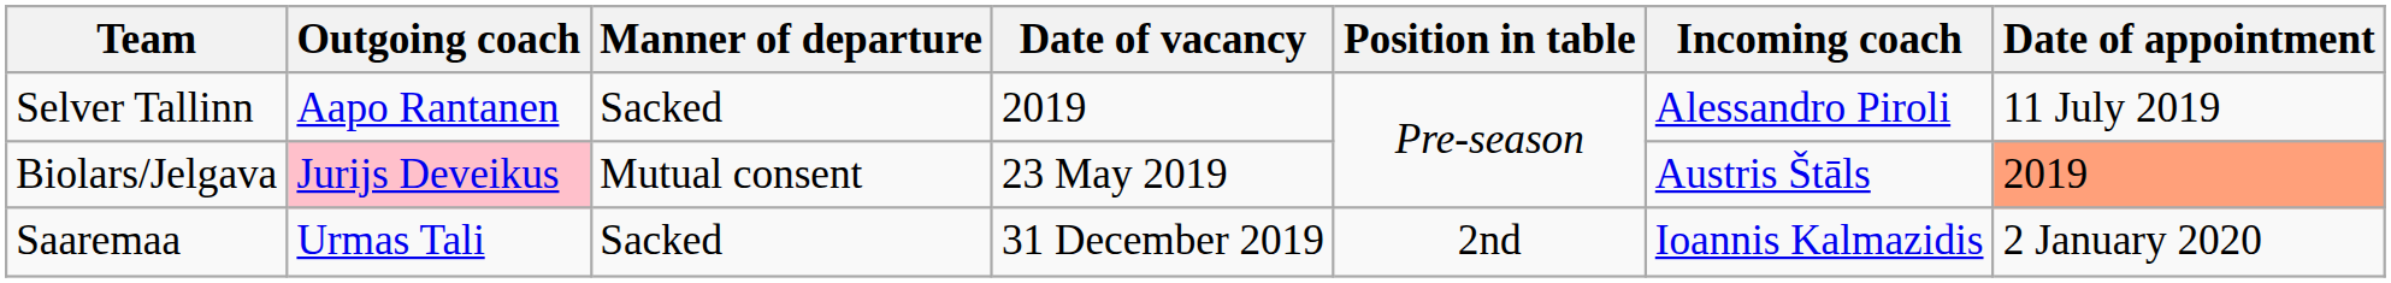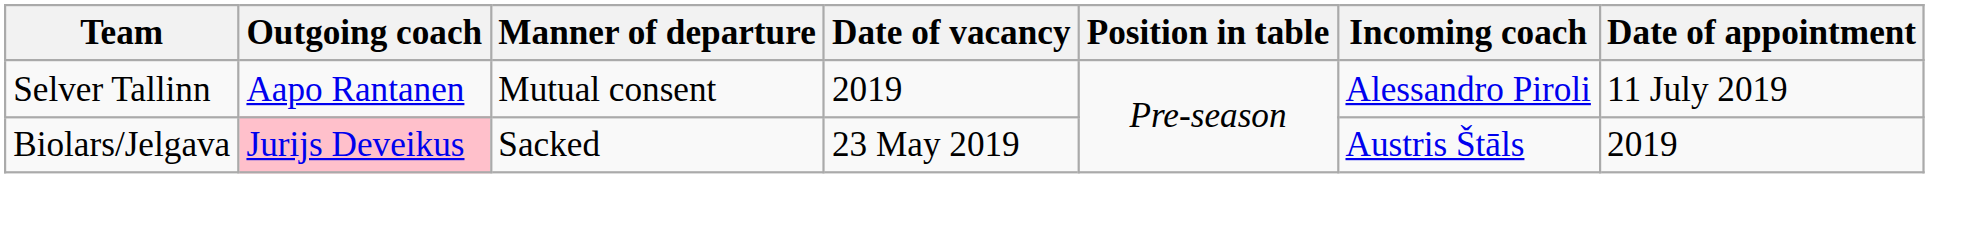Selver Tallinn | Manner of departure: Sacked -> Mutual consent
Biolars/Jelgava | Manner of departure: Mutual consent -> Sacked
Biolars/Jelgava | Date of appointment: lightsalmon background -> no background
- row: Saaremaa | Urmas Tali | Sacked | 31 December 2019 | 2nd | Ioannis Kalmazidis | 2 January 2020
